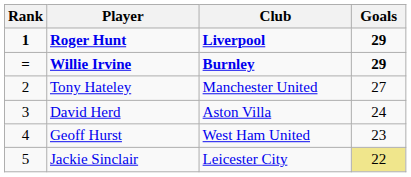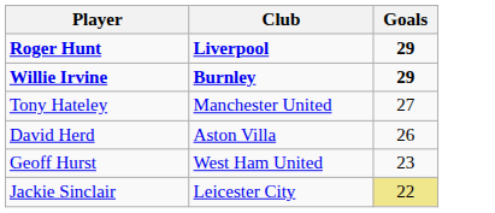- column: Rank | 1 | = | 2 | 3 | 4 | 5
David Herd | Goals: 24 -> 26
